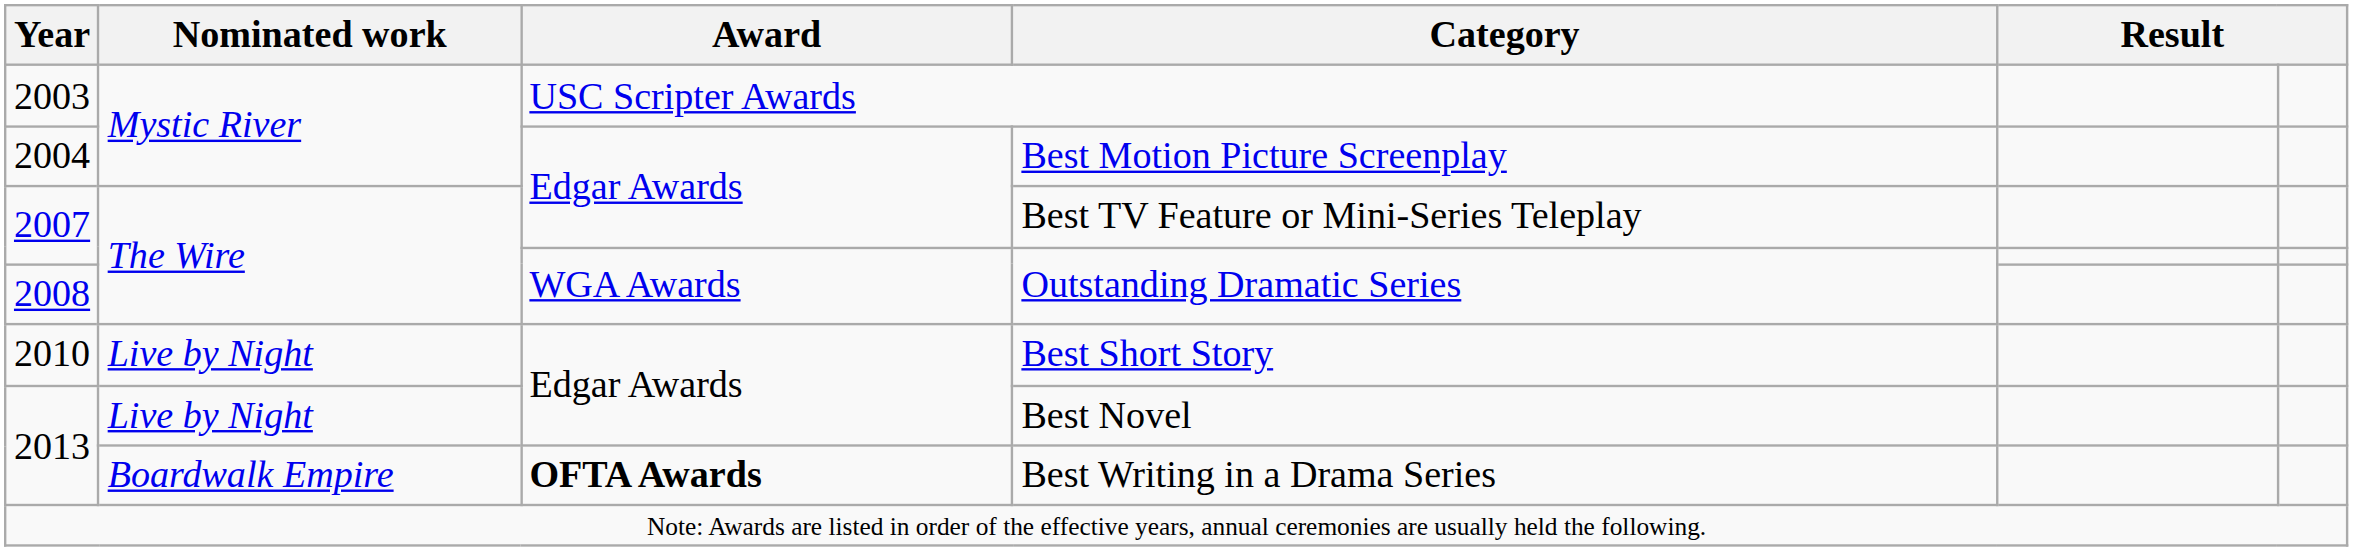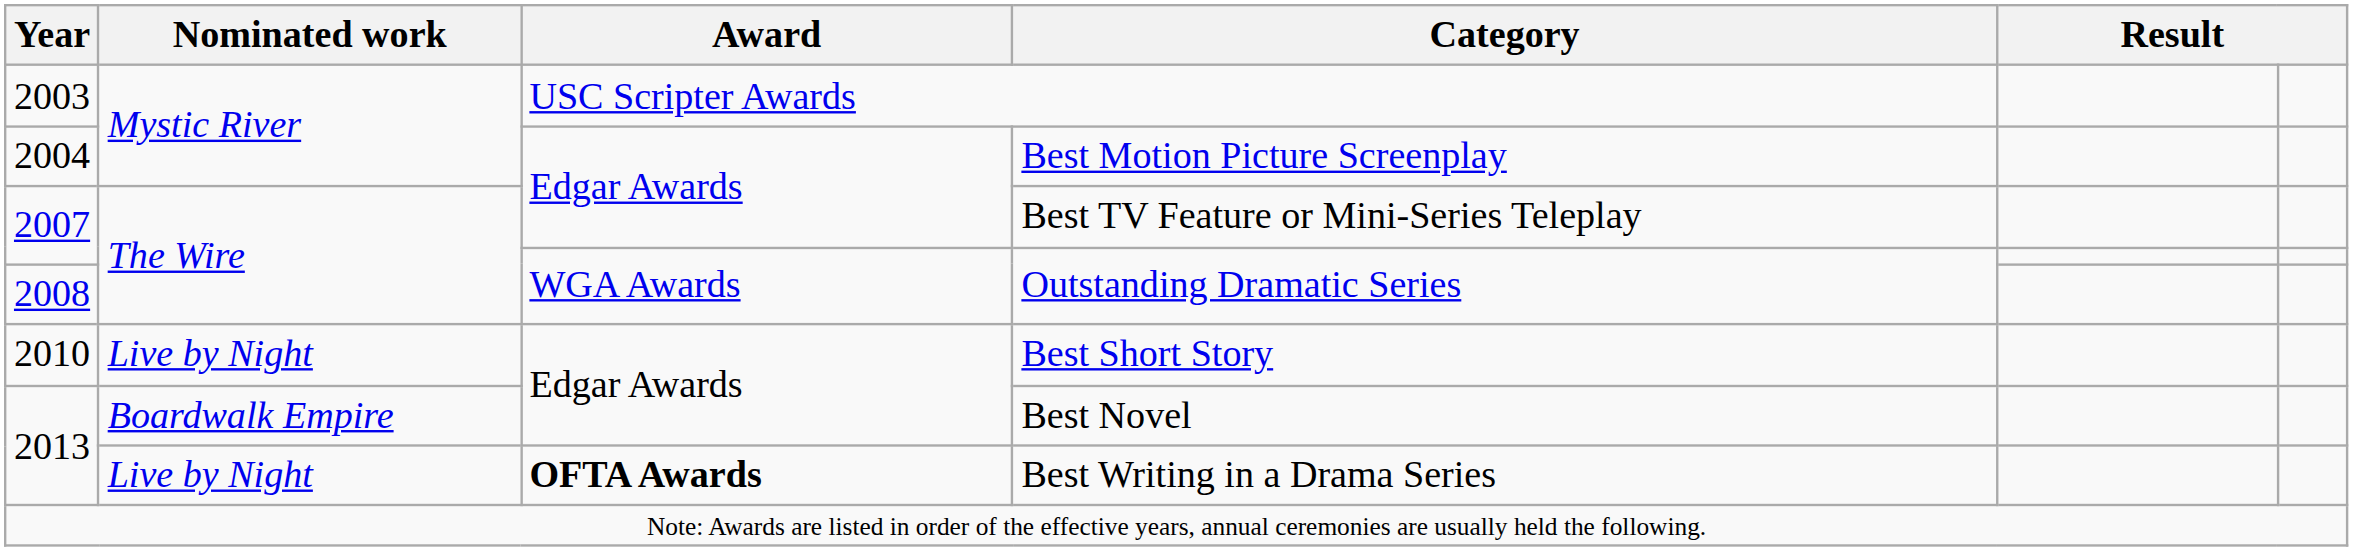Best Novel | Nominated work: Live by Night -> Boardwalk Empire
Best Writing in a Drama Series | Nominated work: Boardwalk Empire -> Live by Night
